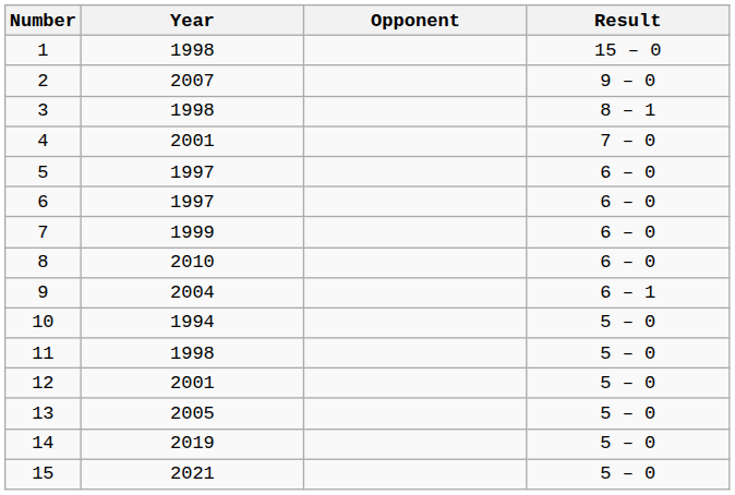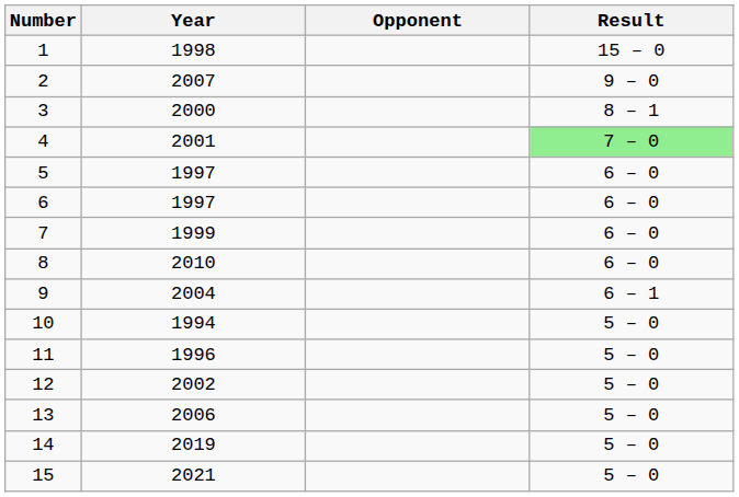3 | Year: 1998 -> 2000
4 | Result: no background -> lightgreen background
11 | Year: 1998 -> 1996
12 | Year: 2001 -> 2002
13 | Year: 2005 -> 2006
